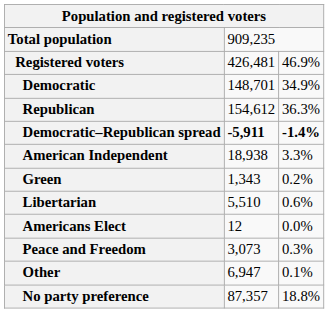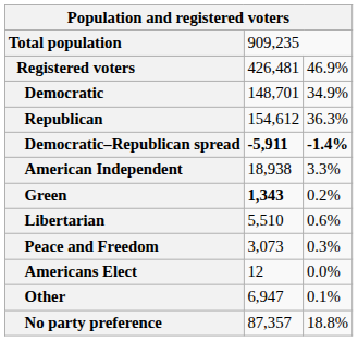Green | column 2: normal -> bold
rows swapped: Peace and Freedom <-> Americans Elect
